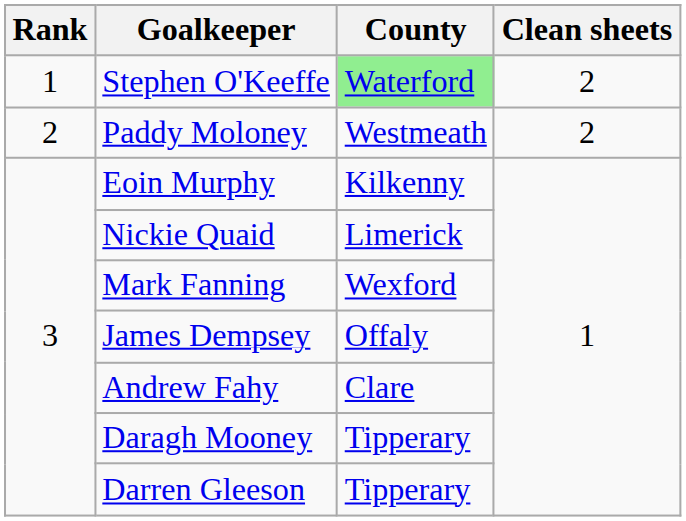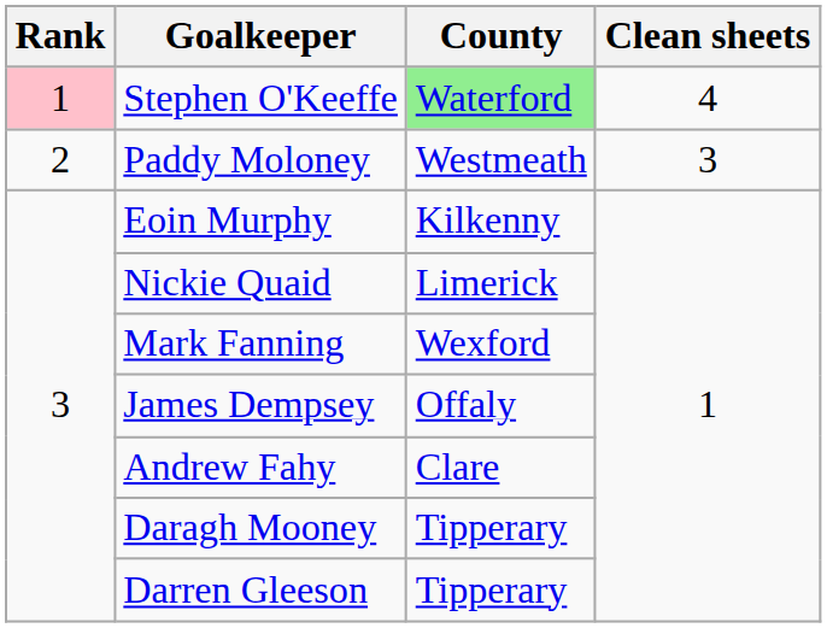Stephen O'Keeffe | Rank: no background -> pink background
Stephen O'Keeffe | Clean sheets: 2 -> 4
Paddy Moloney | Clean sheets: 2 -> 3
